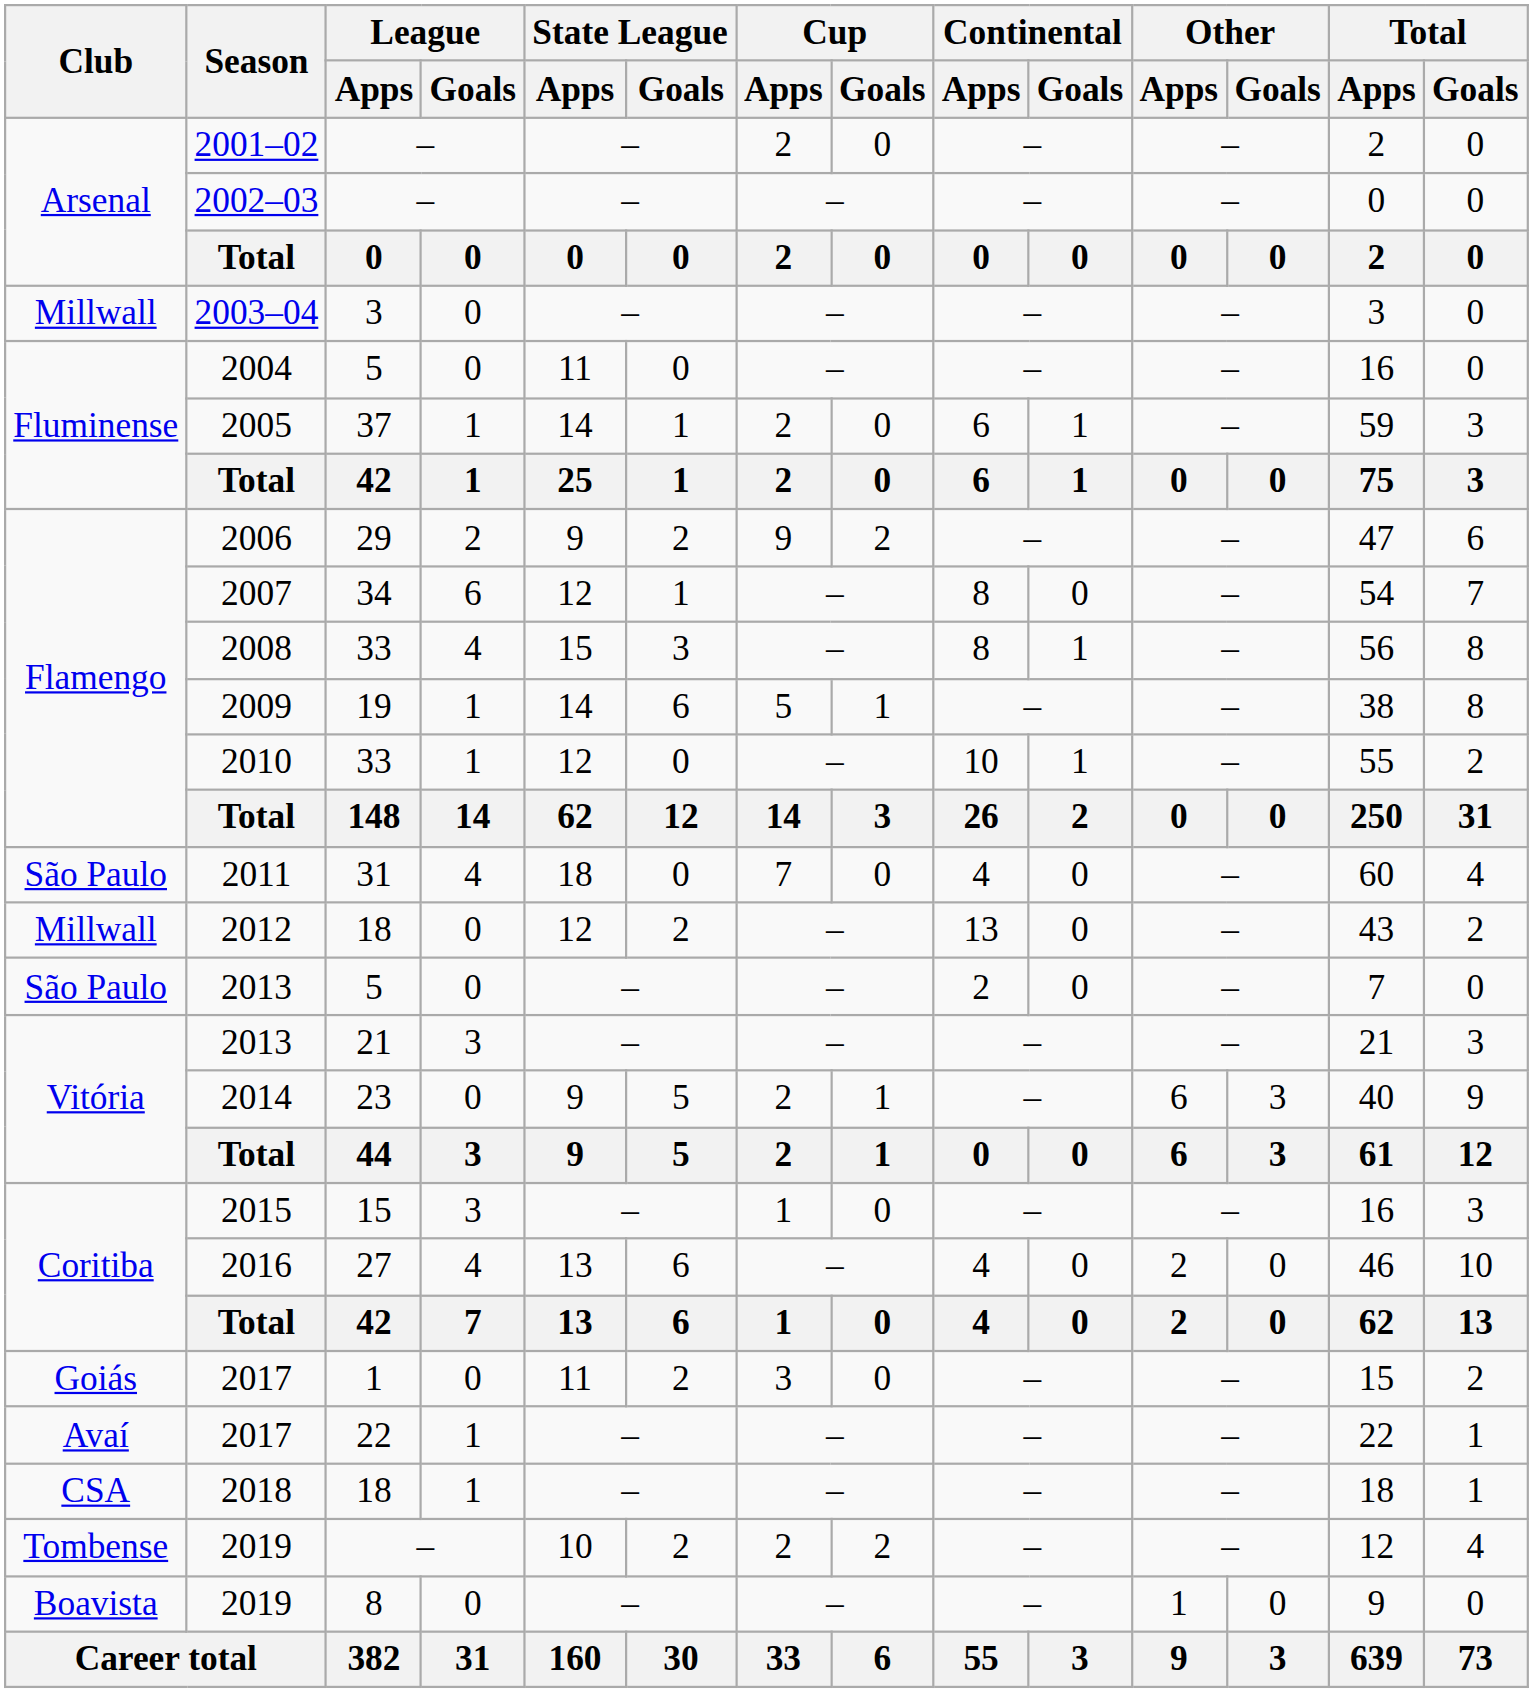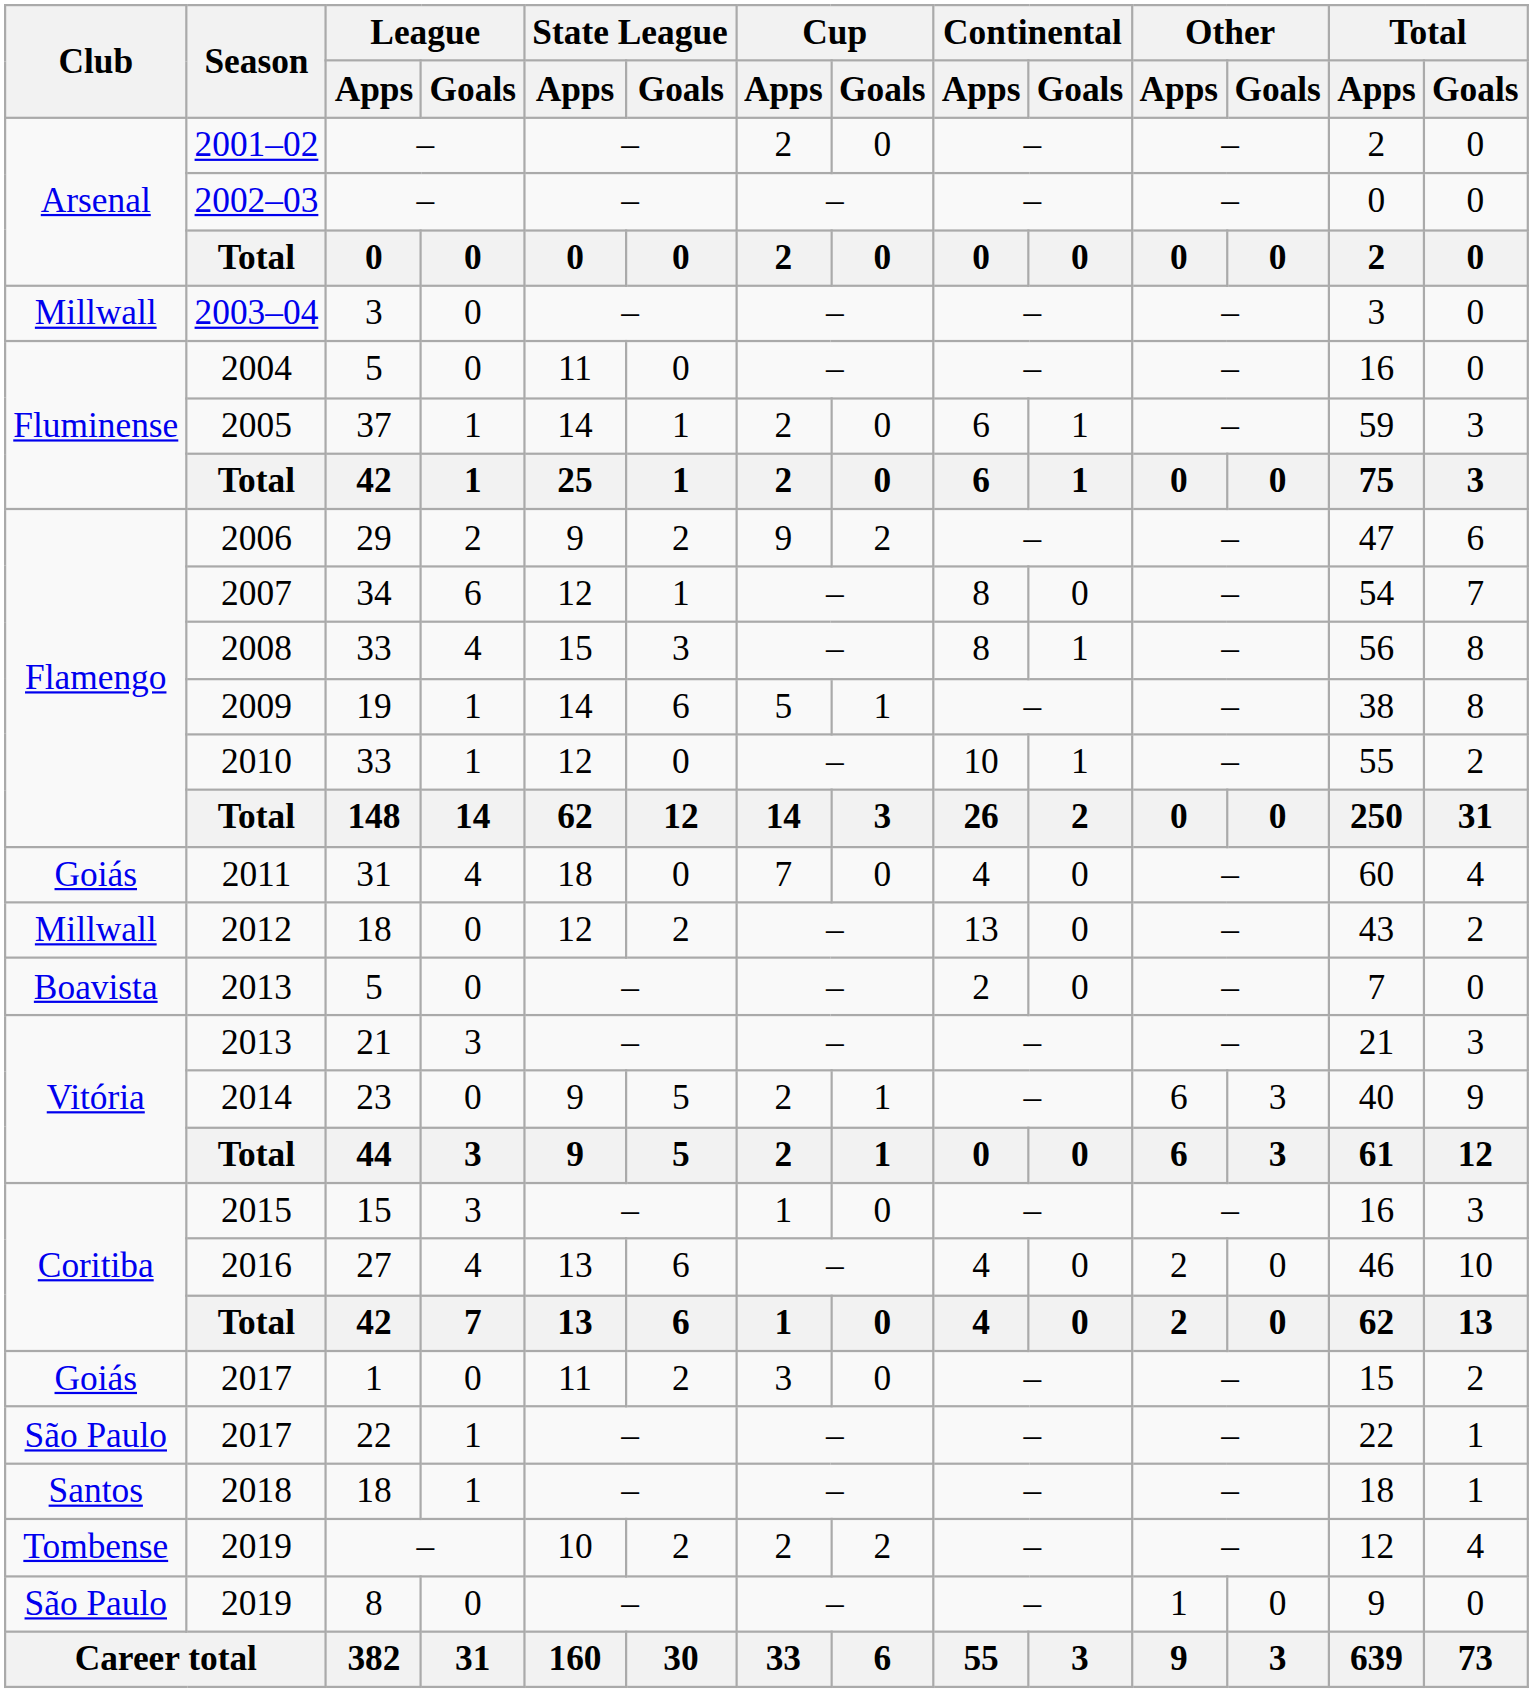2011 | Club: São Paulo -> Goiás
2013 / 5 | Club: São Paulo -> Boavista
2017 / 22 | Club: Avaí -> São Paulo
2018 | Club: CSA -> Santos
2019 / 8 | Club: Boavista -> São Paulo
